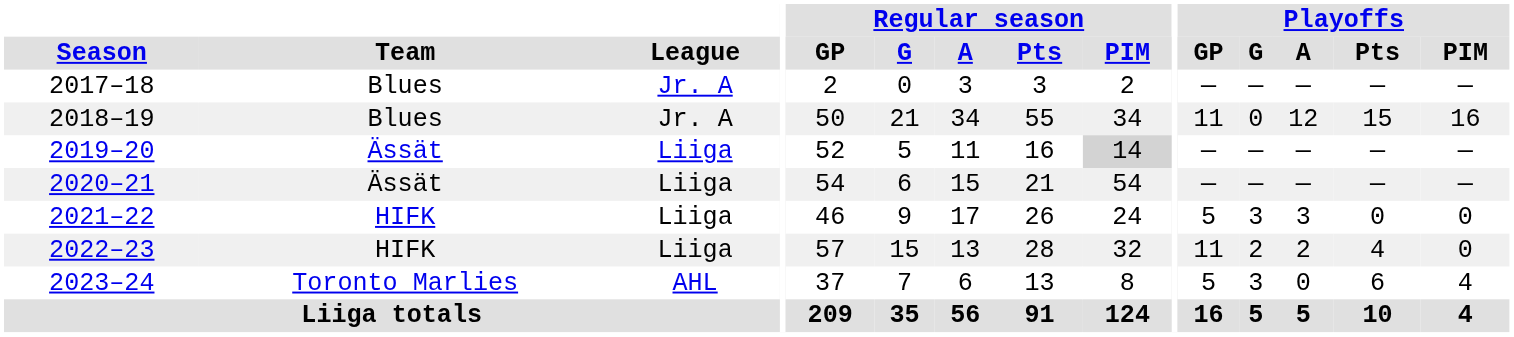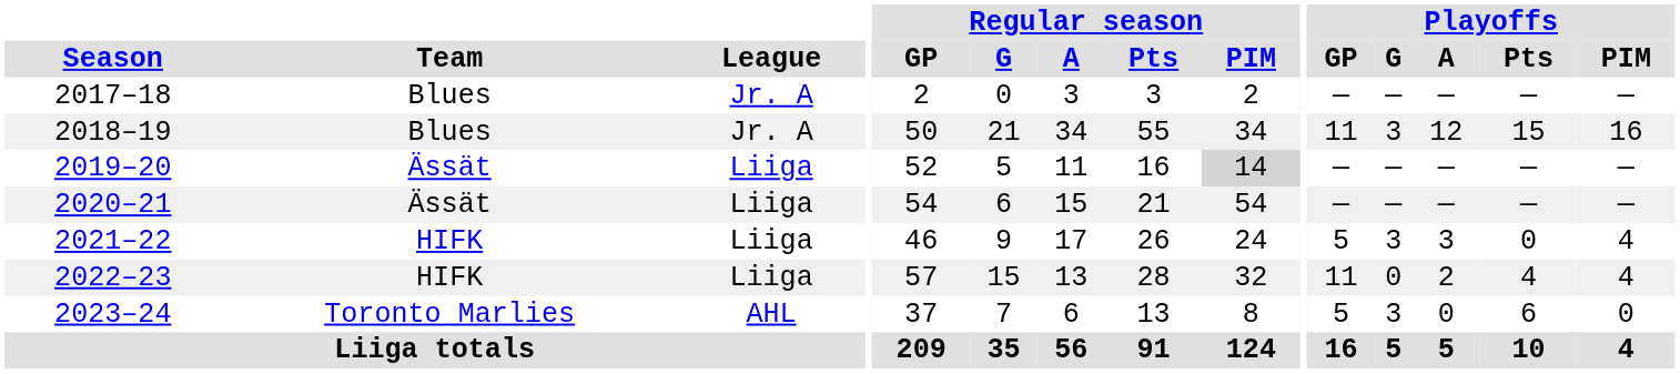2018–19 | Playoffs / G: 0 -> 3
2021–22 | Playoffs / PIM: 0 -> 4
2022–23 | Playoffs / G: 2 -> 0
2022–23 | Playoffs / PIM: 0 -> 4
2023–24 | Playoffs / PIM: 4 -> 0
